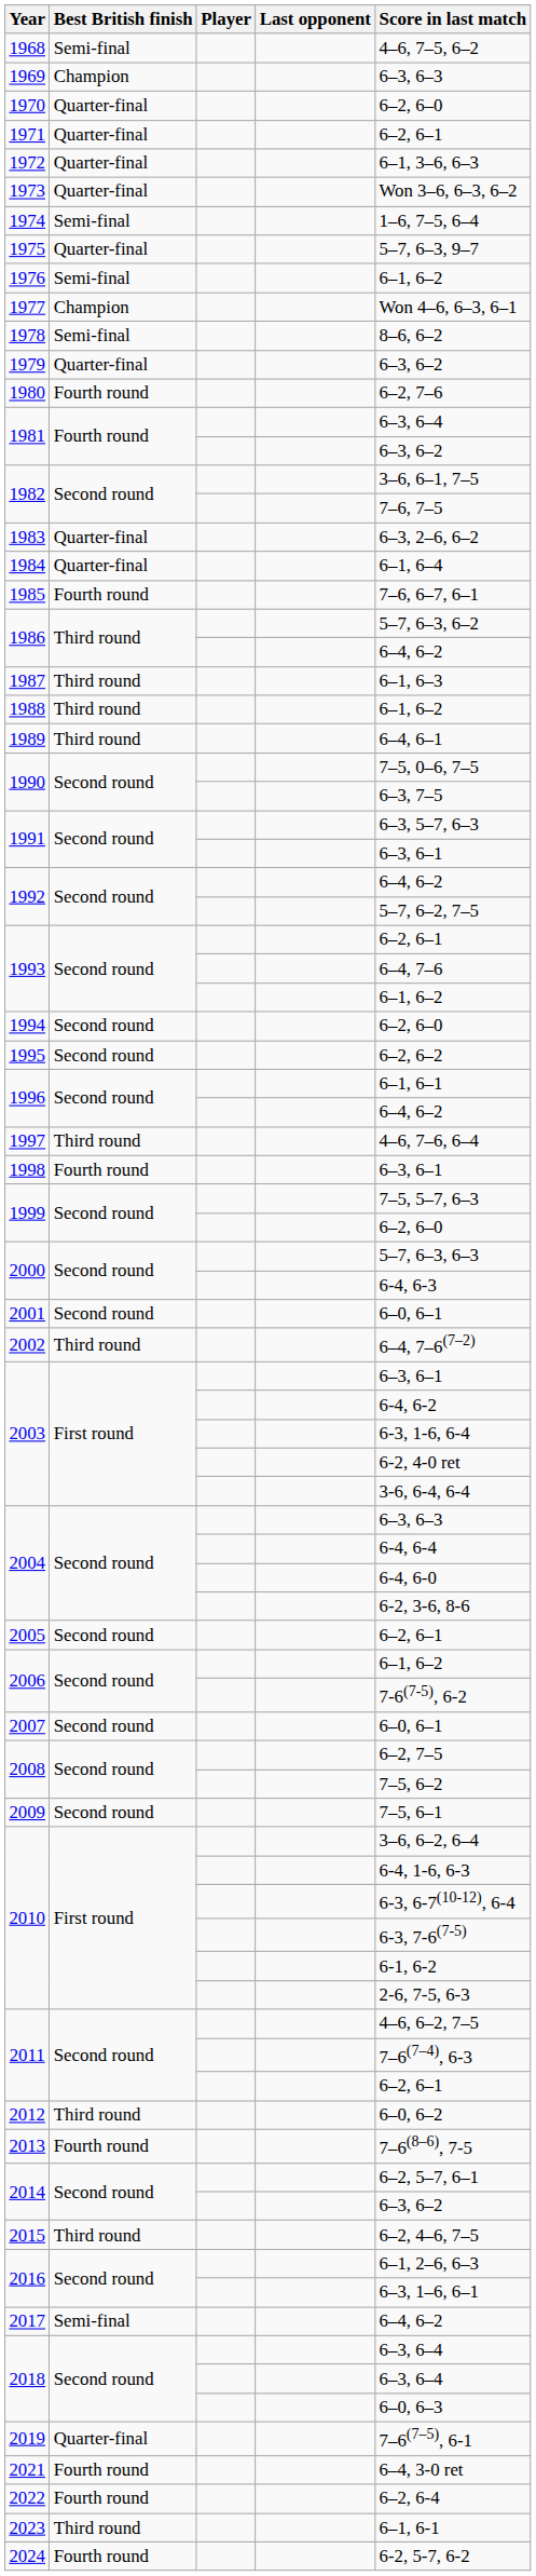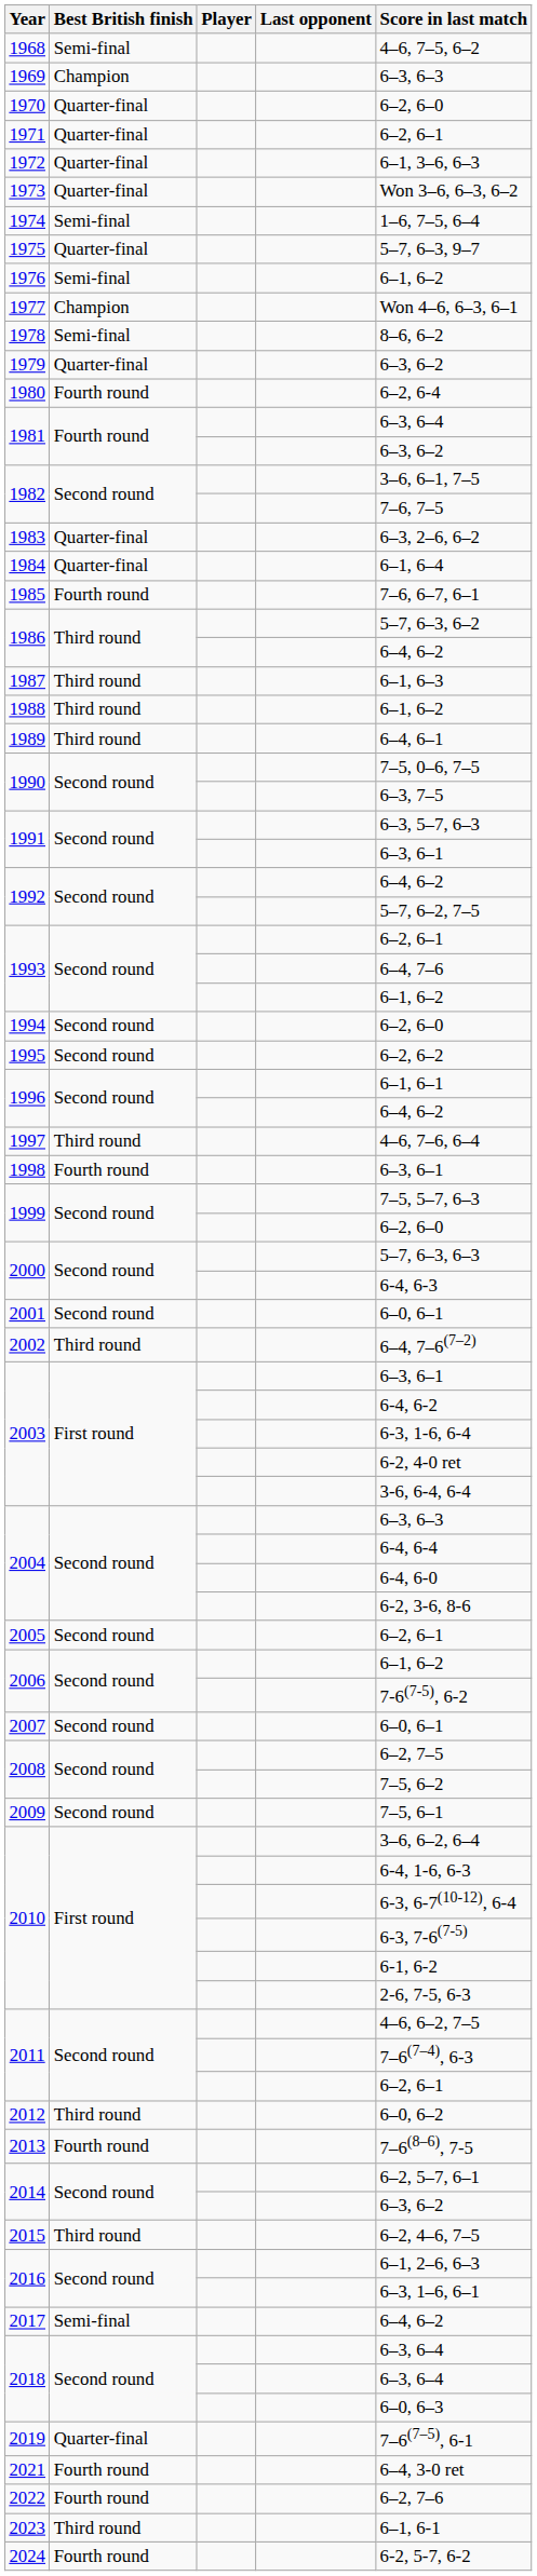1980 | Score in last match: 6–2, 7–6 -> 6–2, 6-4
2022 | Score in last match: 6–2, 6-4 -> 6–2, 7–6
